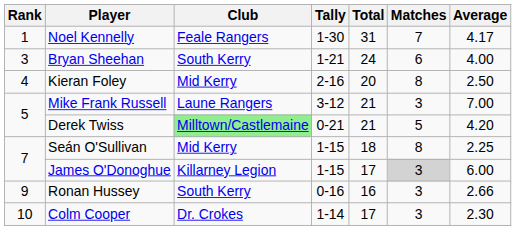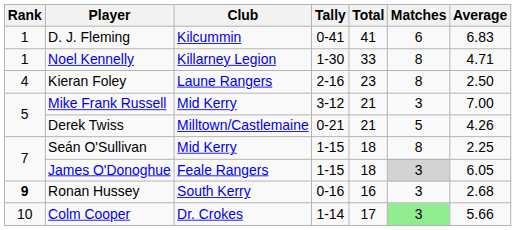+ row: 1 | D. J. Fleming | Kilcummin | 0-41 | 41 | 6 | 6.83
Noel Kennelly | Club: Feale Rangers -> Killarney Legion
Noel Kennelly | Total: 31 -> 33
Noel Kennelly | Matches: 7 -> 8
Noel Kennelly | Average: 4.17 -> 4.71
- row: 3 | Bryan Sheehan | South Kerry | 1-21 | 24 | 6 | 4.00
Kieran Foley | Club: Mid Kerry -> Laune Rangers
Kieran Foley | Total: 20 -> 23
Mike Frank Russell | Club: Laune Rangers -> Mid Kerry
Derek Twiss | Club: lightgreen background -> no background
Derek Twiss | Average: 4.20 -> 4.26
James O'Donoghue | Club: Killarney Legion -> Feale Rangers
James O'Donoghue | Total: 17 -> 18
James O'Donoghue | Average: 6.00 -> 6.05
Ronan Hussey | Rank: normal -> bold
Ronan Hussey | Average: 2.66 -> 2.68
Colm Cooper | Matches: no background -> lightgreen background
Colm Cooper | Average: 2.30 -> 5.66
